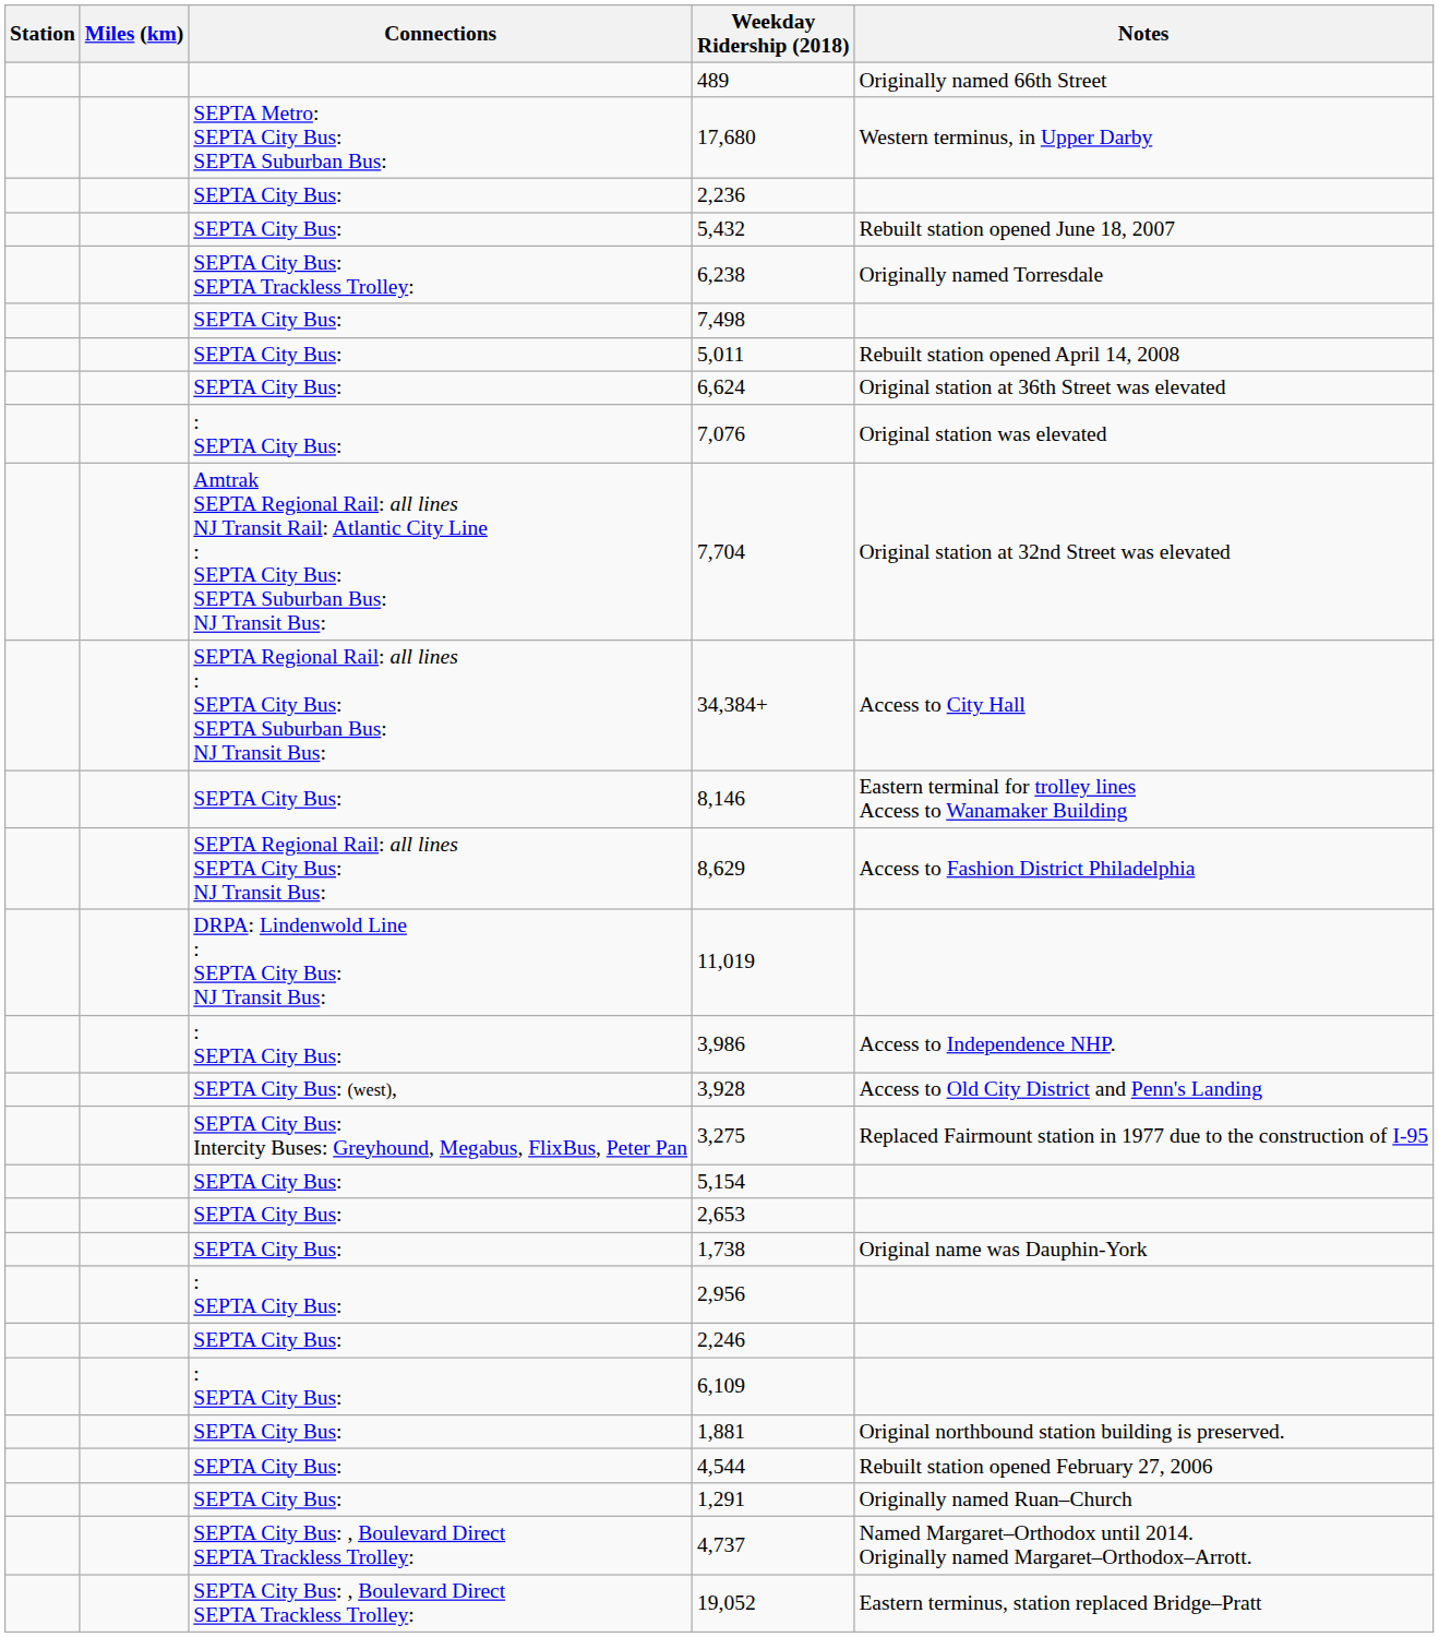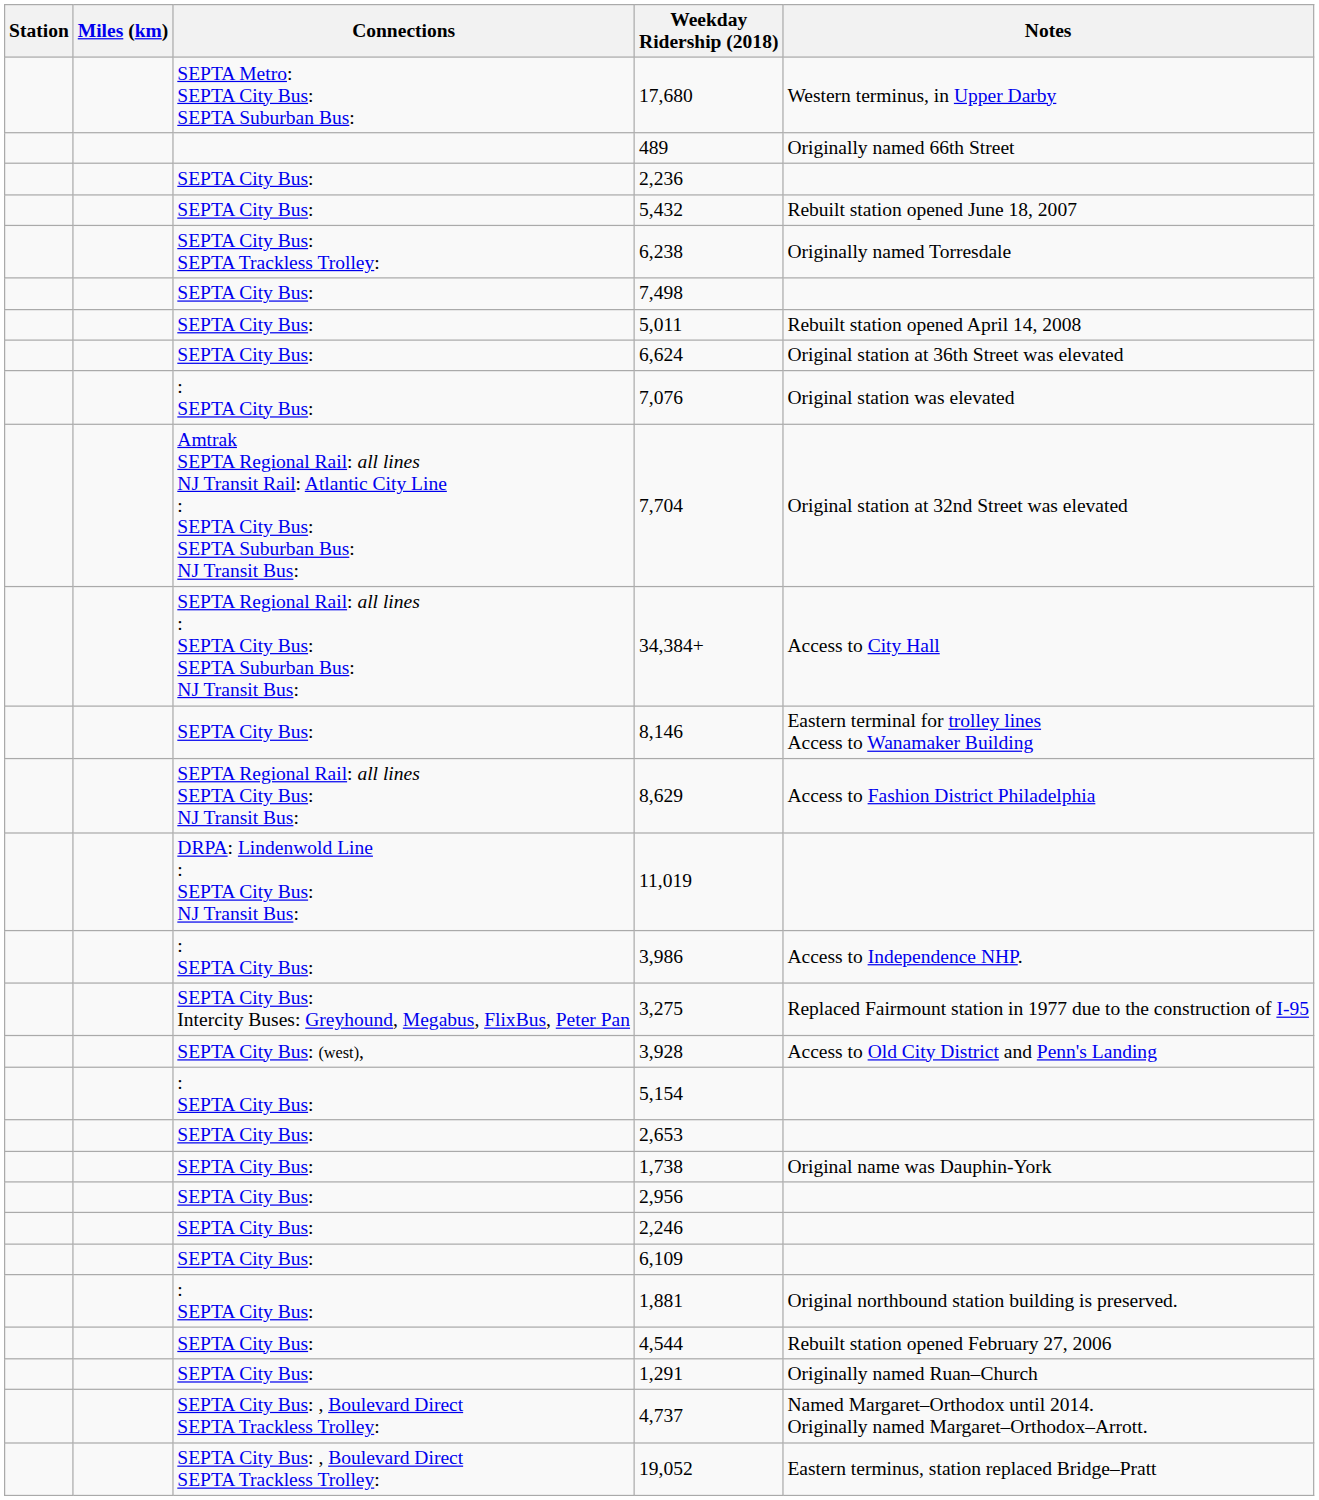rows swapped: 17,680 <-> 489
rows swapped: 3,928 <-> 3,275
5,154 | Connections: SEPTA City Bus: -> : SEPTA City Bus:
2,956 | Connections: : SEPTA City Bus: -> SEPTA City Bus:
6,109 | Connections: : SEPTA City Bus: -> SEPTA City Bus:
1,881 | Connections: SEPTA City Bus: -> : SEPTA City Bus:
